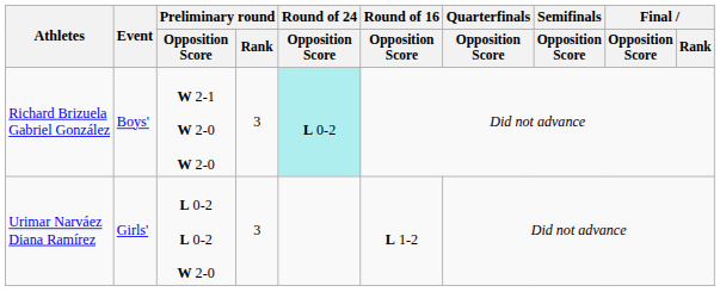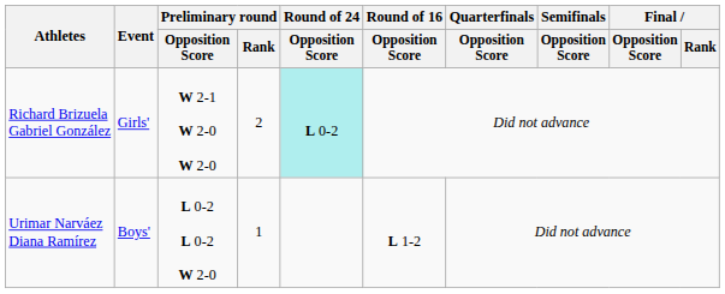Richard Brizuela Gabriel González | Event: Boys' -> Girls'
Richard Brizuela Gabriel González | Preliminary round / Rank: 3 -> 2
Urimar Narváez Diana Ramírez | Event: Girls' -> Boys'
Urimar Narváez Diana Ramírez | Preliminary round / Rank: 3 -> 1
